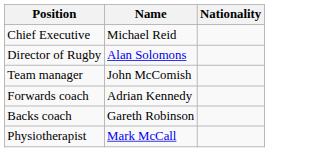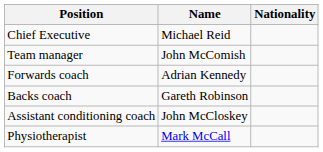- row: Director of Rugby | Alan Solomons
+ row: Assistant conditioning coach | John McCloskey
